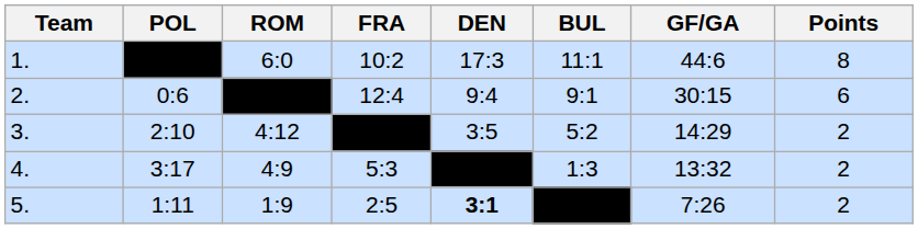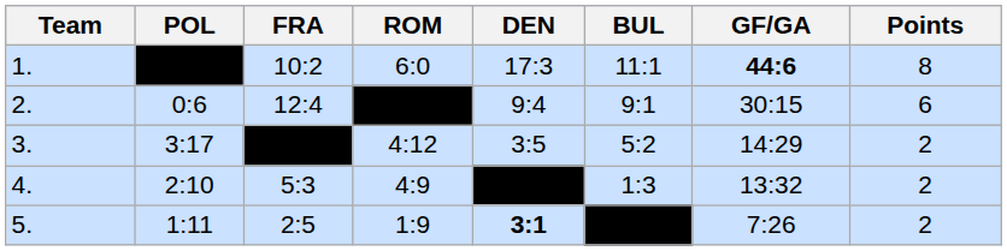columns swapped: ROM <-> FRA
1. | GF/GA: normal -> bold
3. | POL: 2:10 -> 3:17
4. | POL: 3:17 -> 2:10
